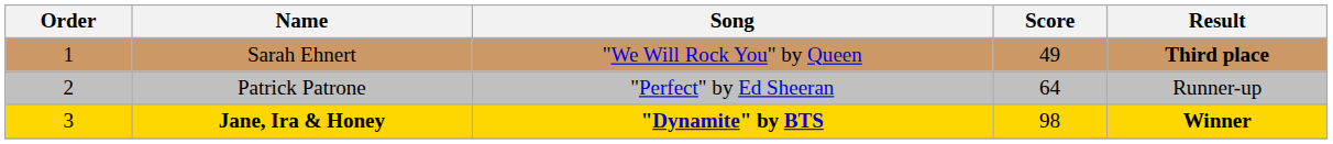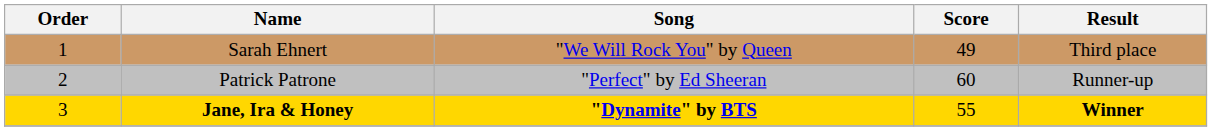Sarah Ehnert | Result: bold -> normal
Patrick Patrone | Score: 64 -> 60
Jane, Ira & Honey | Score: 98 -> 55
